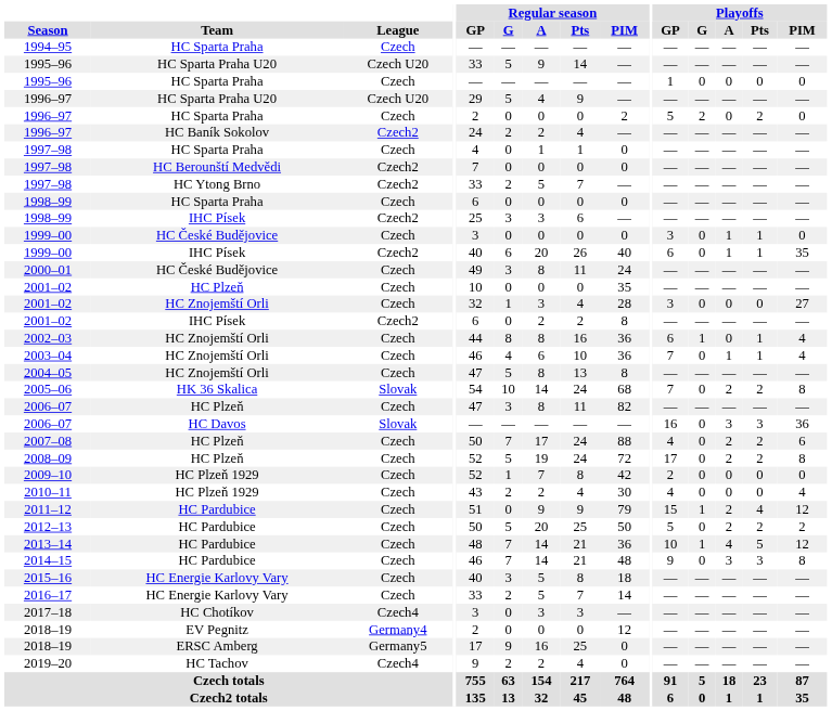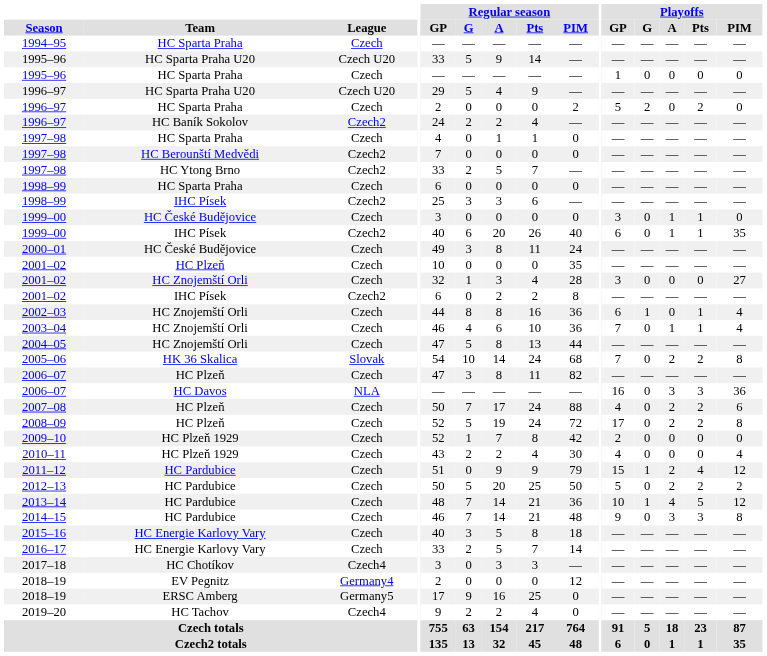2004–05 | Regular season / PIM: 8 -> 44
2006–07 / HC Davos | League: Slovak -> NLA
